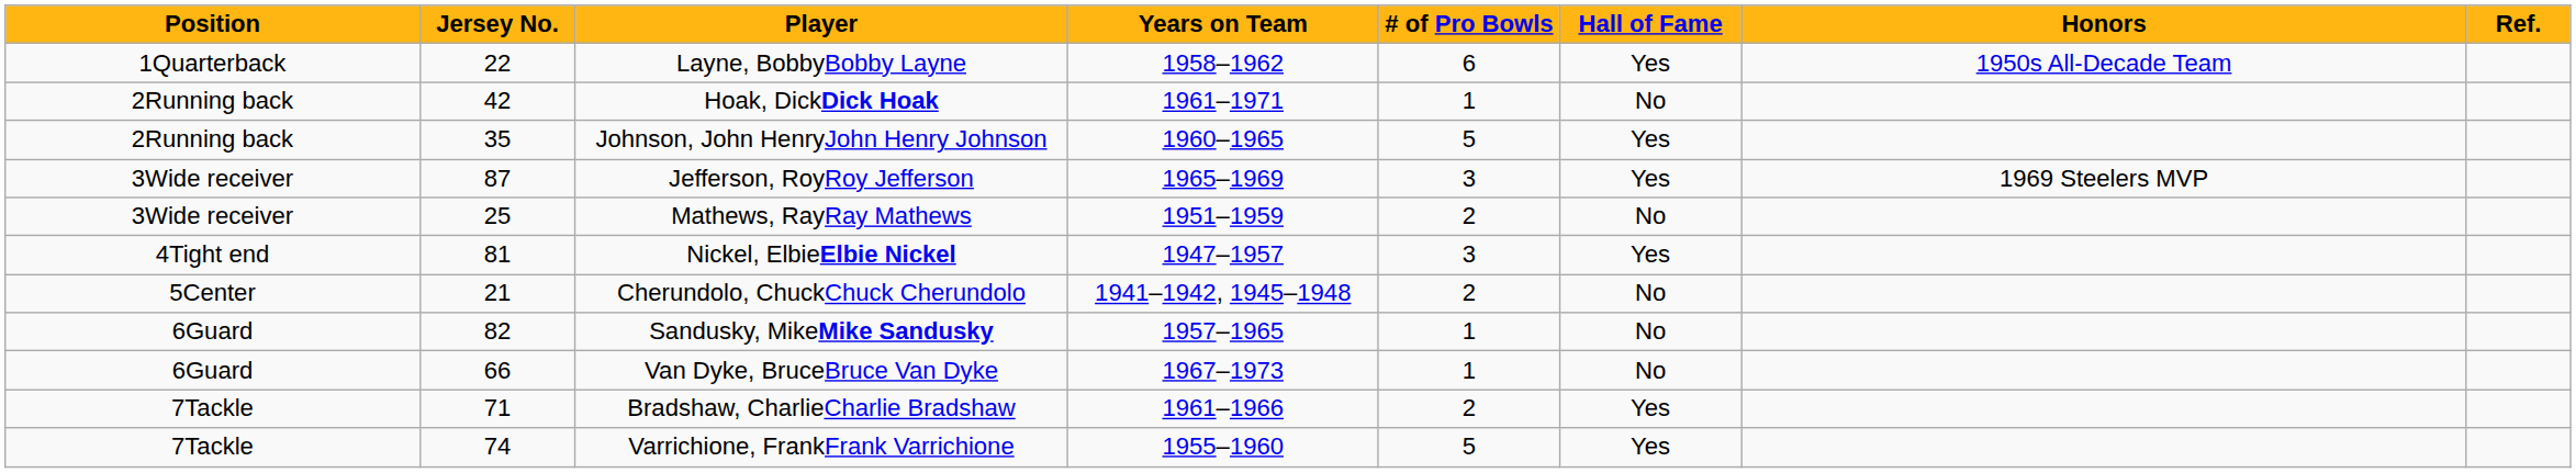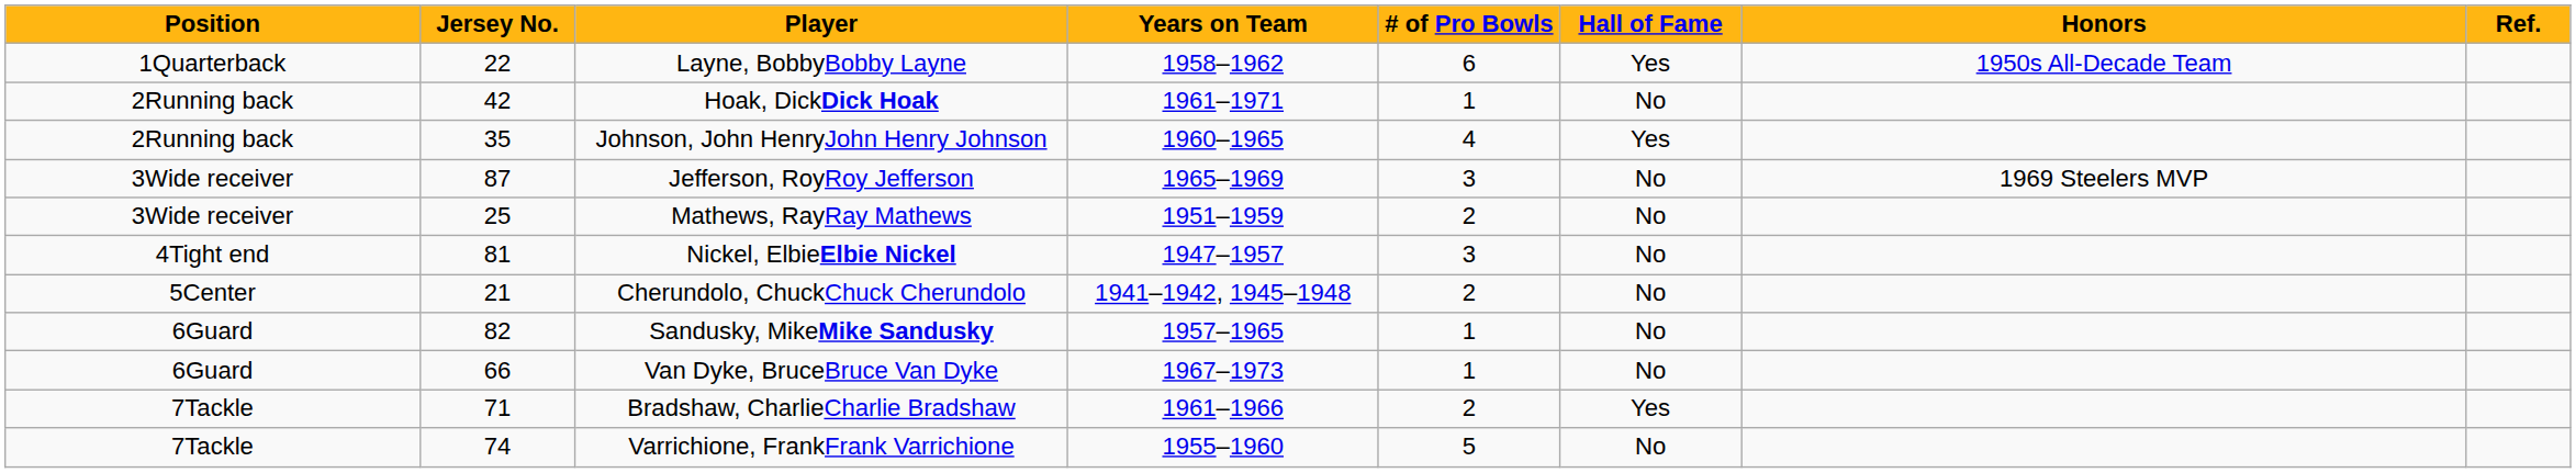Johnson, John HenryJohn Henry Johnson | # of Pro Bowls: 5 -> 4
Jefferson, RoyRoy Jefferson | Hall of Fame: Yes -> No
Nickel, ElbieElbie Nickel | Hall of Fame: Yes -> No
Varrichione, FrankFrank Varrichione | Hall of Fame: Yes -> No
